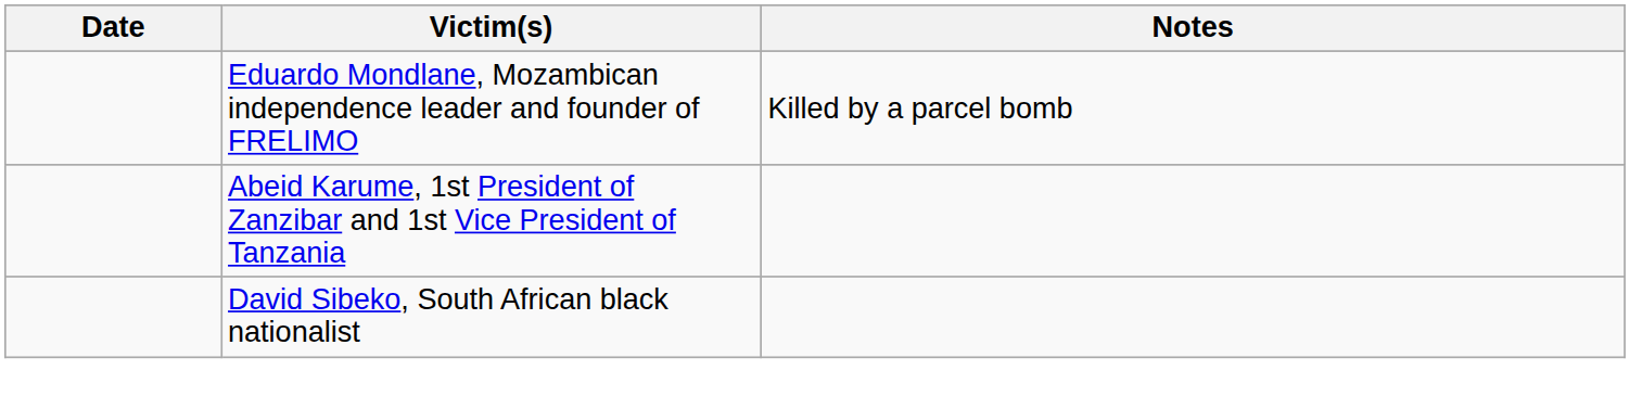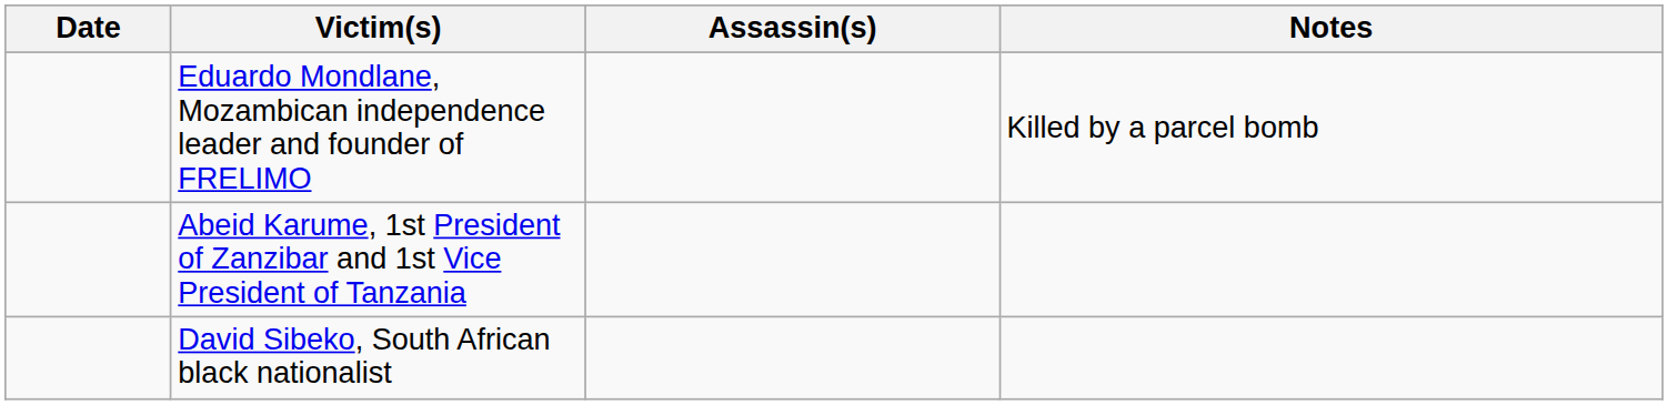+ column: Assassin(s)
